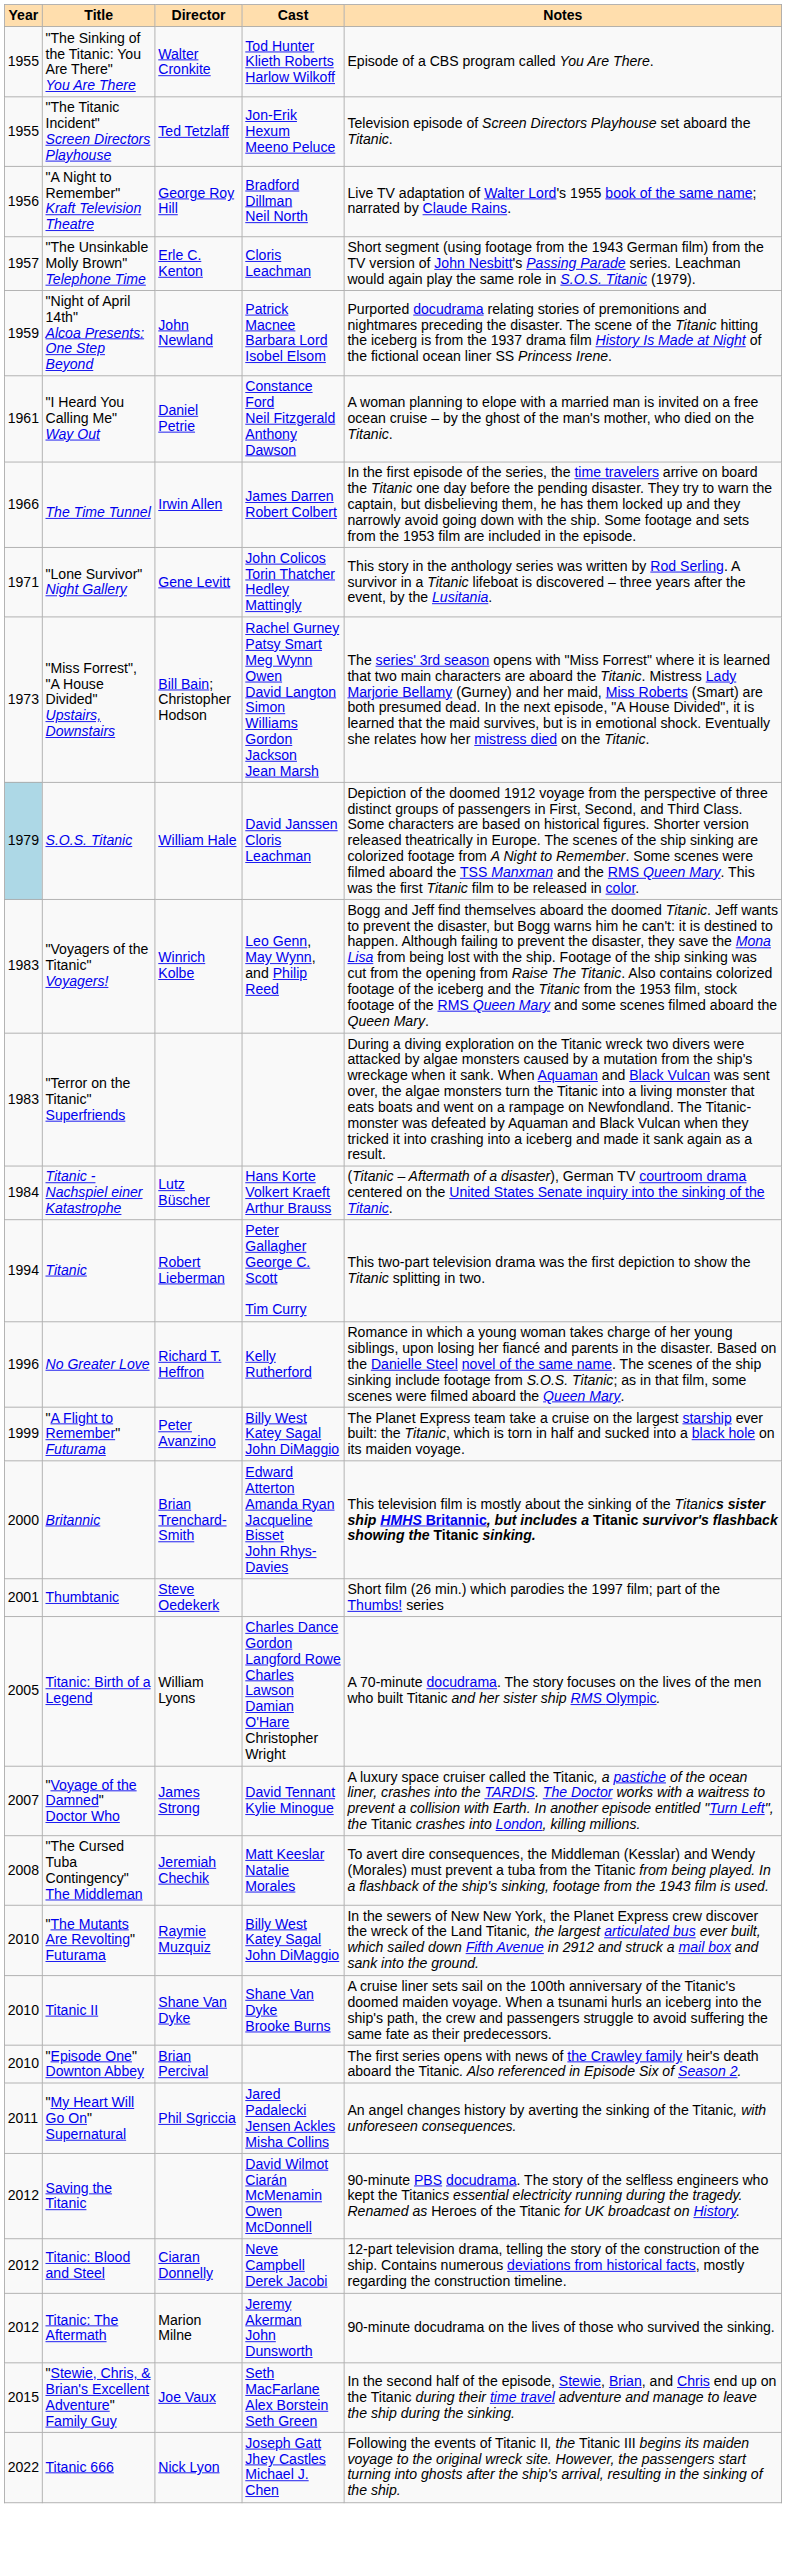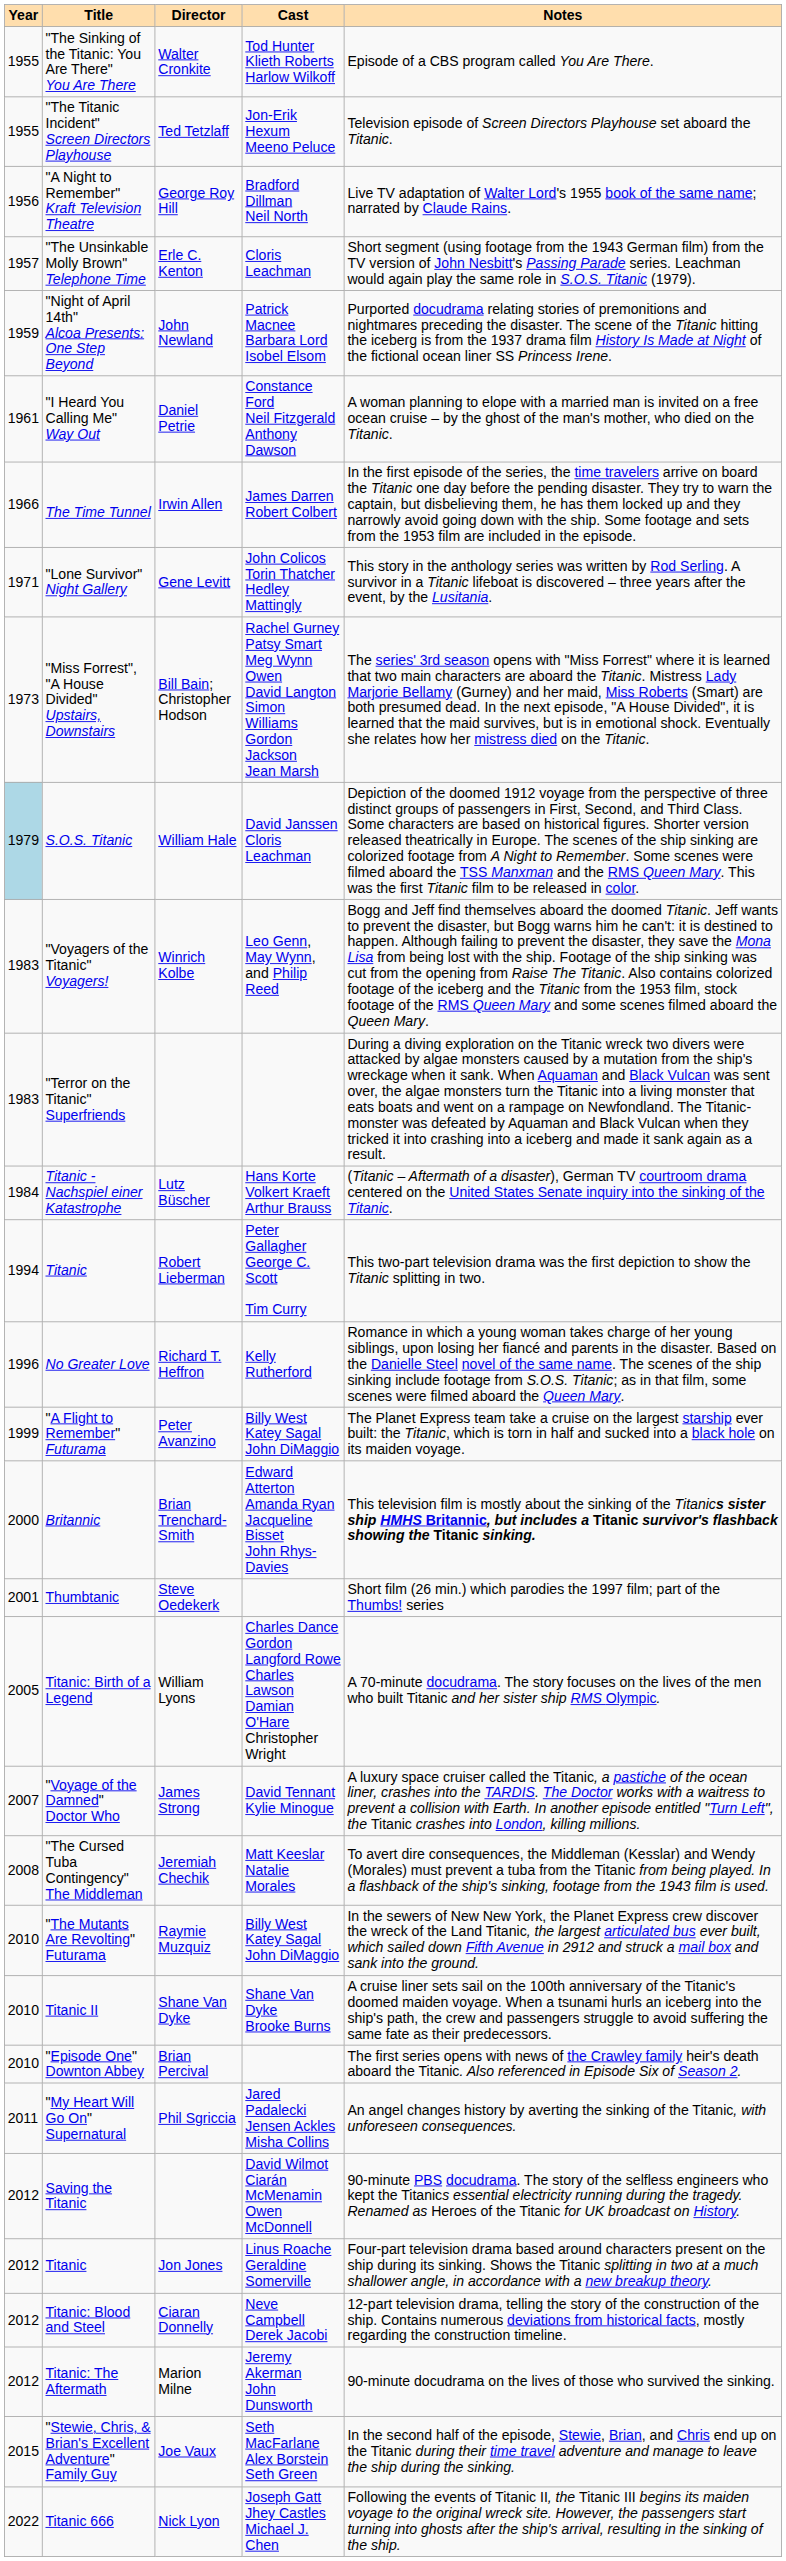+ row: 2012 | Titanic | Jon Jones | Linus Roache Geraldine Somerville | Four-part television drama based around characters present on the ship during its sinking. Shows the Titanic splitting in two at a much shallower angle, in accordance with a new breakup theory.
